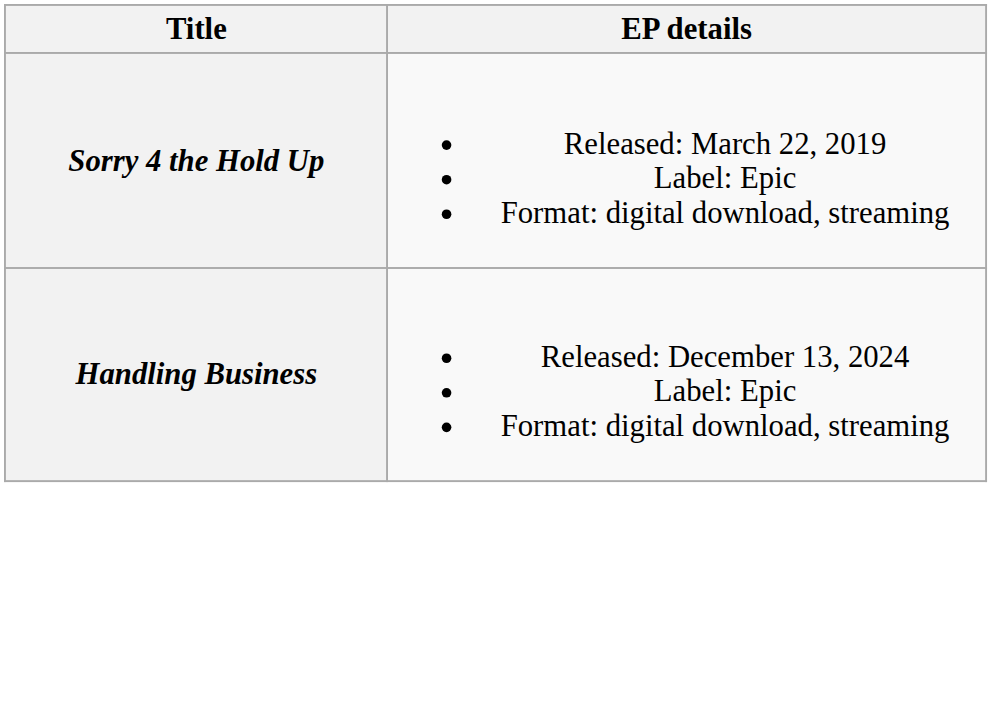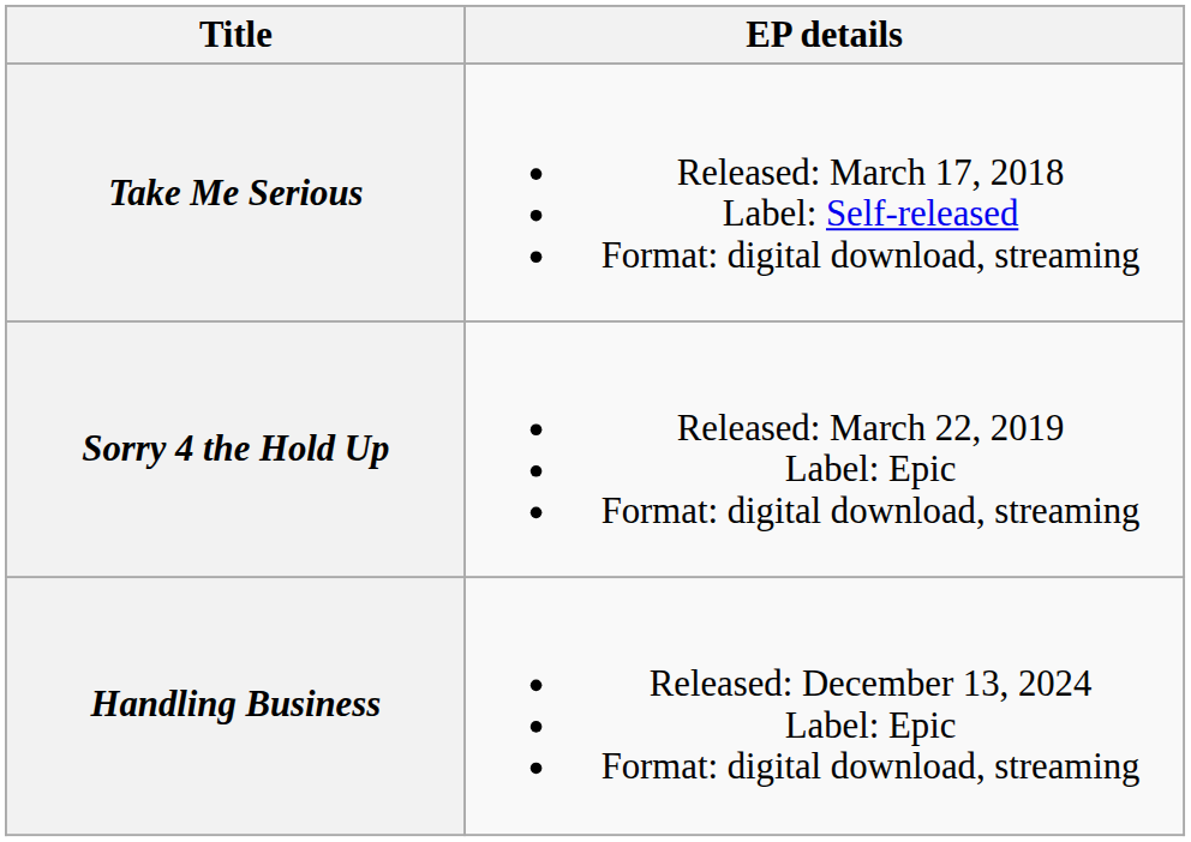+ row: Take Me Serious | Released: March 17, 2018 Label: Self-released Format: digital download, streaming
